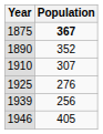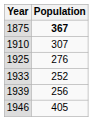- row: 1890 | 352
+ row: 1933 | 252
